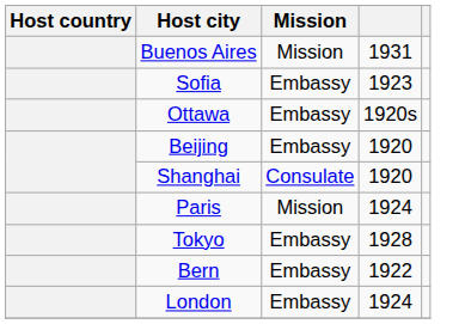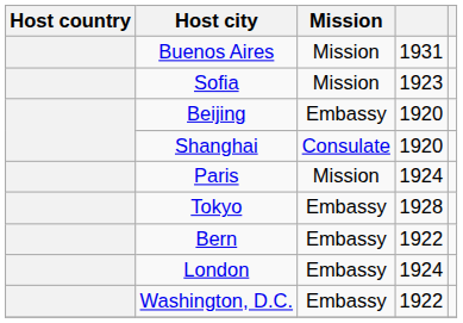Sofia | Mission: Embassy -> Mission
- row: Ottawa | Embassy | 1920s
+ row: Washington, D.C. | Embassy | 1922
